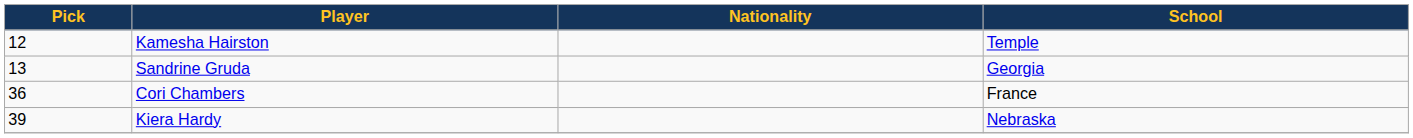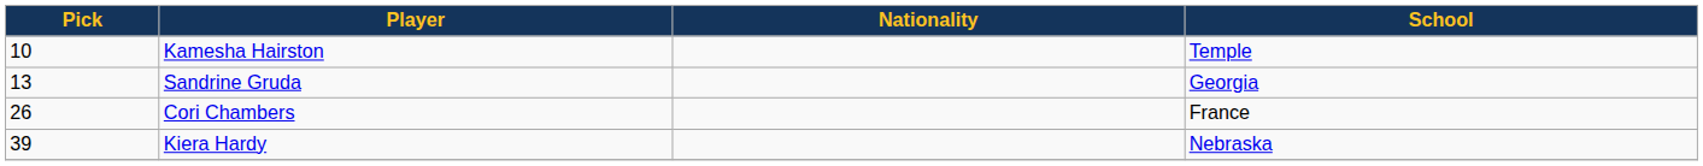Kamesha Hairston | Pick: 12 -> 10
Cori Chambers | Pick: 36 -> 26
